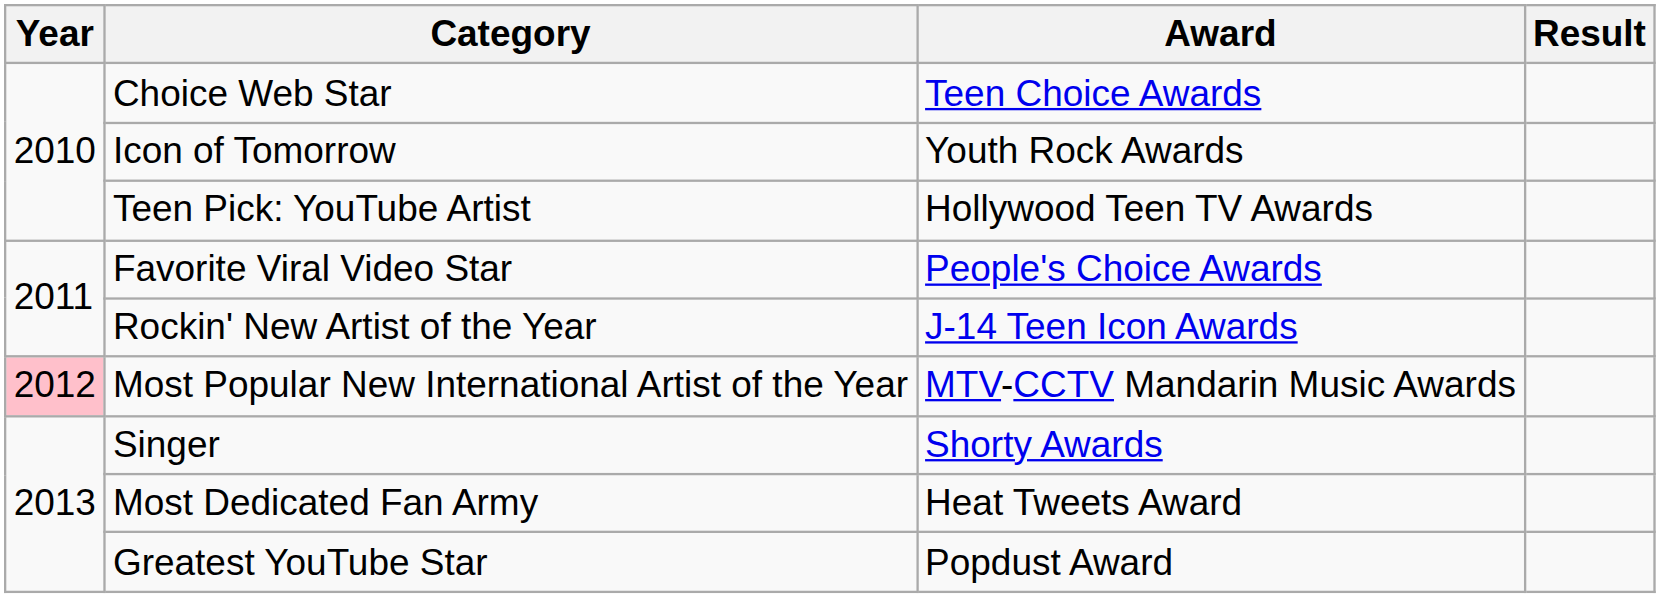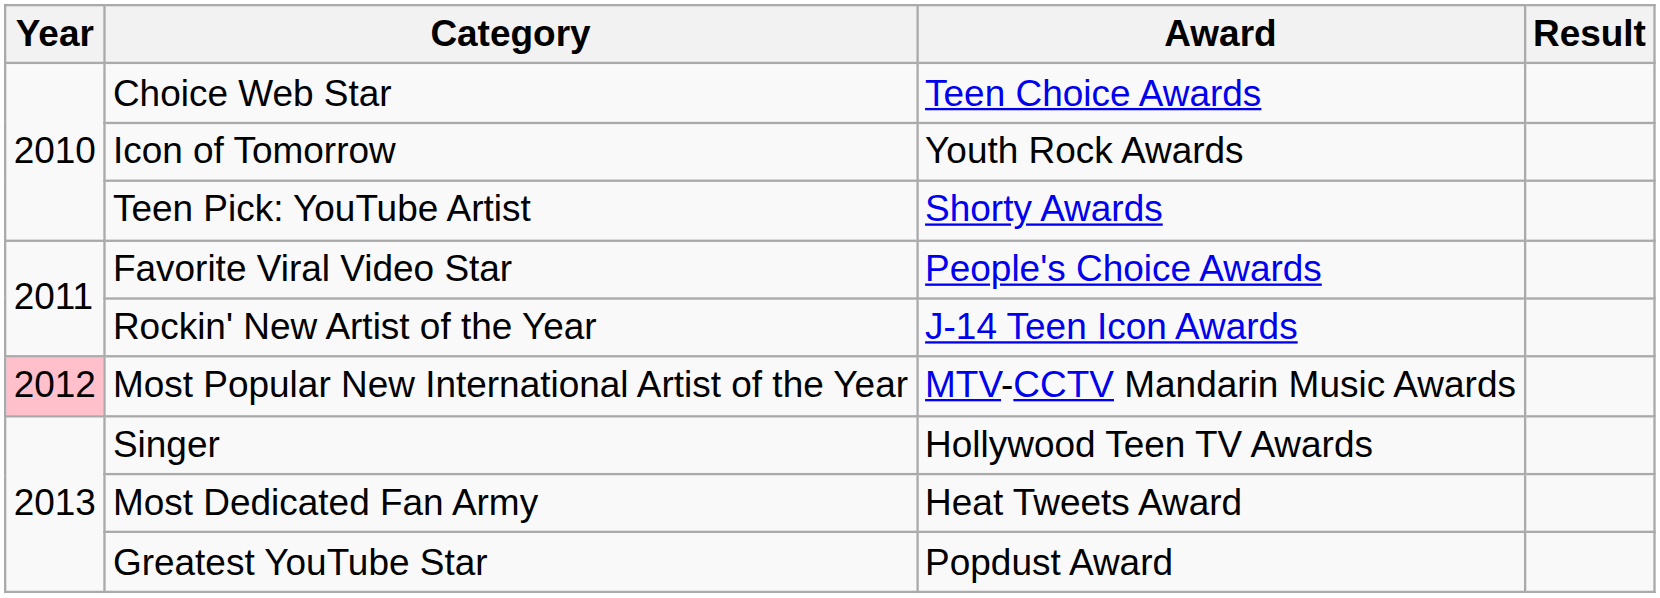Teen Pick: YouTube Artist | Award: Hollywood Teen TV Awards -> Shorty Awards
Singer | Award: Shorty Awards -> Hollywood Teen TV Awards
